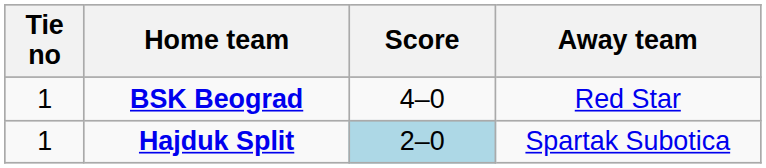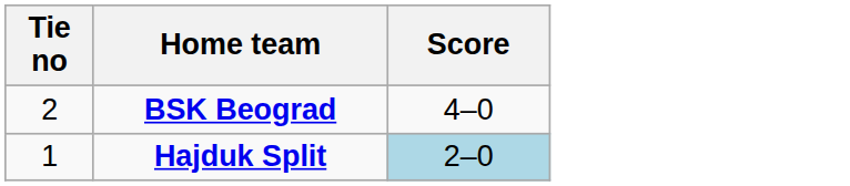- column: Away team | Red Star | Spartak Subotica
BSK Beograd | Tie no: 1 -> 2
